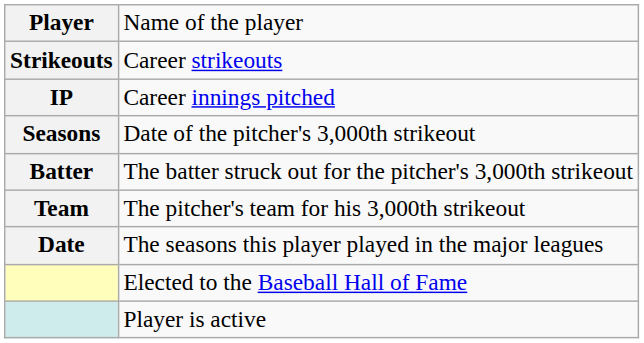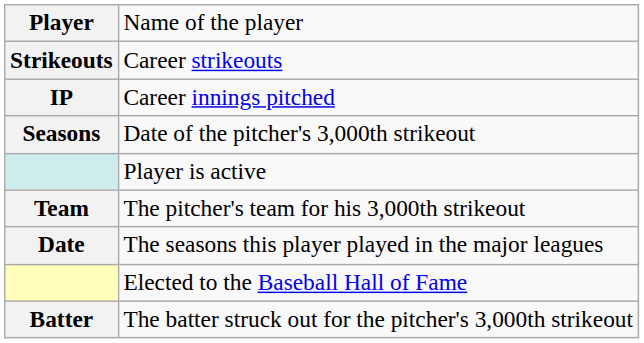rows swapped: The batter struck out for the pitcher's 3,000th strikeout <-> Player is active
